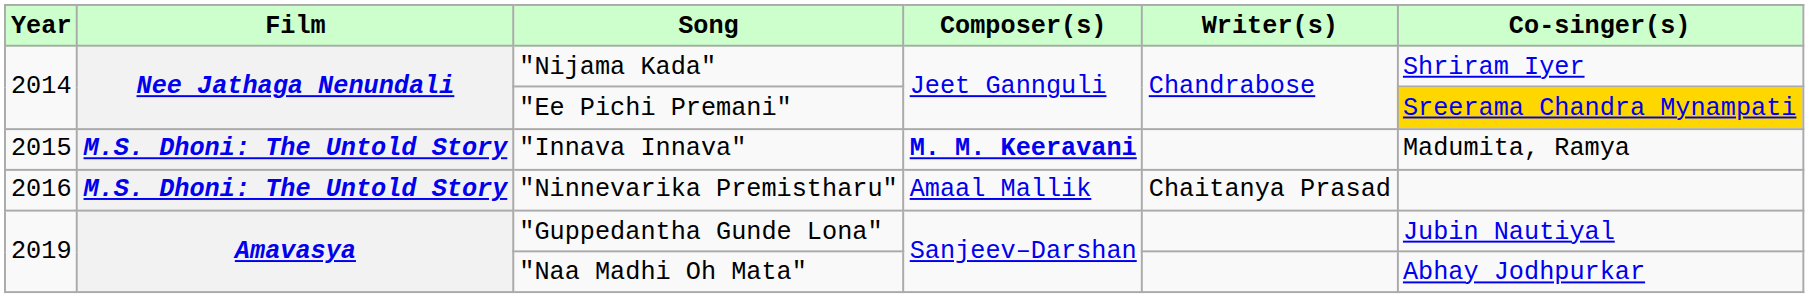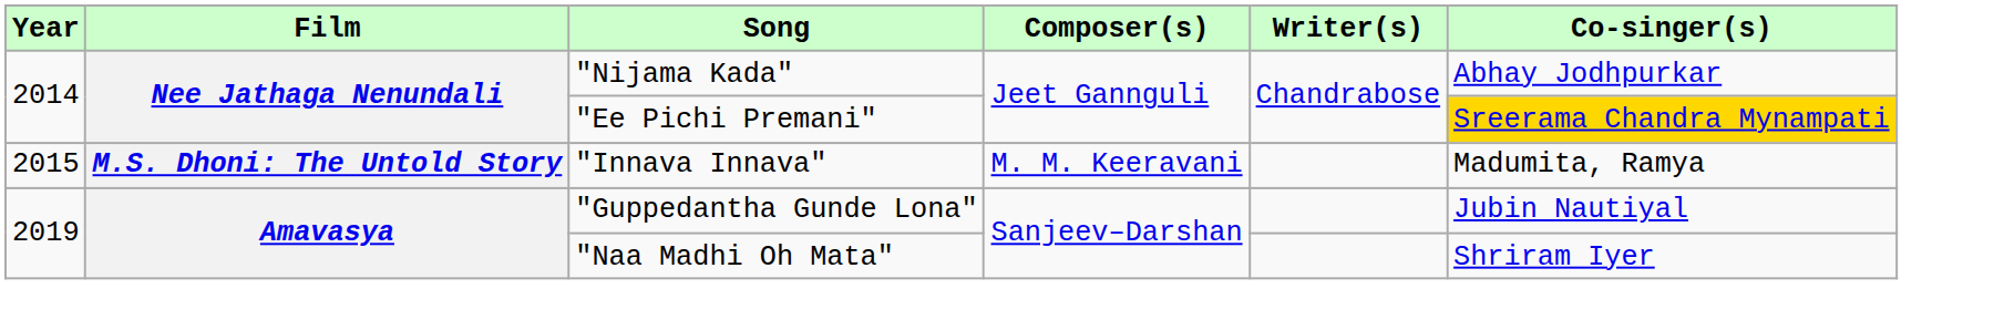"Nijama Kada" | Co-singer(s): Shriram Iyer -> Abhay Jodhpurkar
"Innava Innava" | Composer(s): bold -> normal
- row: 2016 | M.S. Dhoni: The Untold Story | "Ninnevarika Premistharu" | Amaal Mallik | Chaitanya Prasad
"Naa Madhi Oh Mata" | Co-singer(s): Abhay Jodhpurkar -> Shriram Iyer
